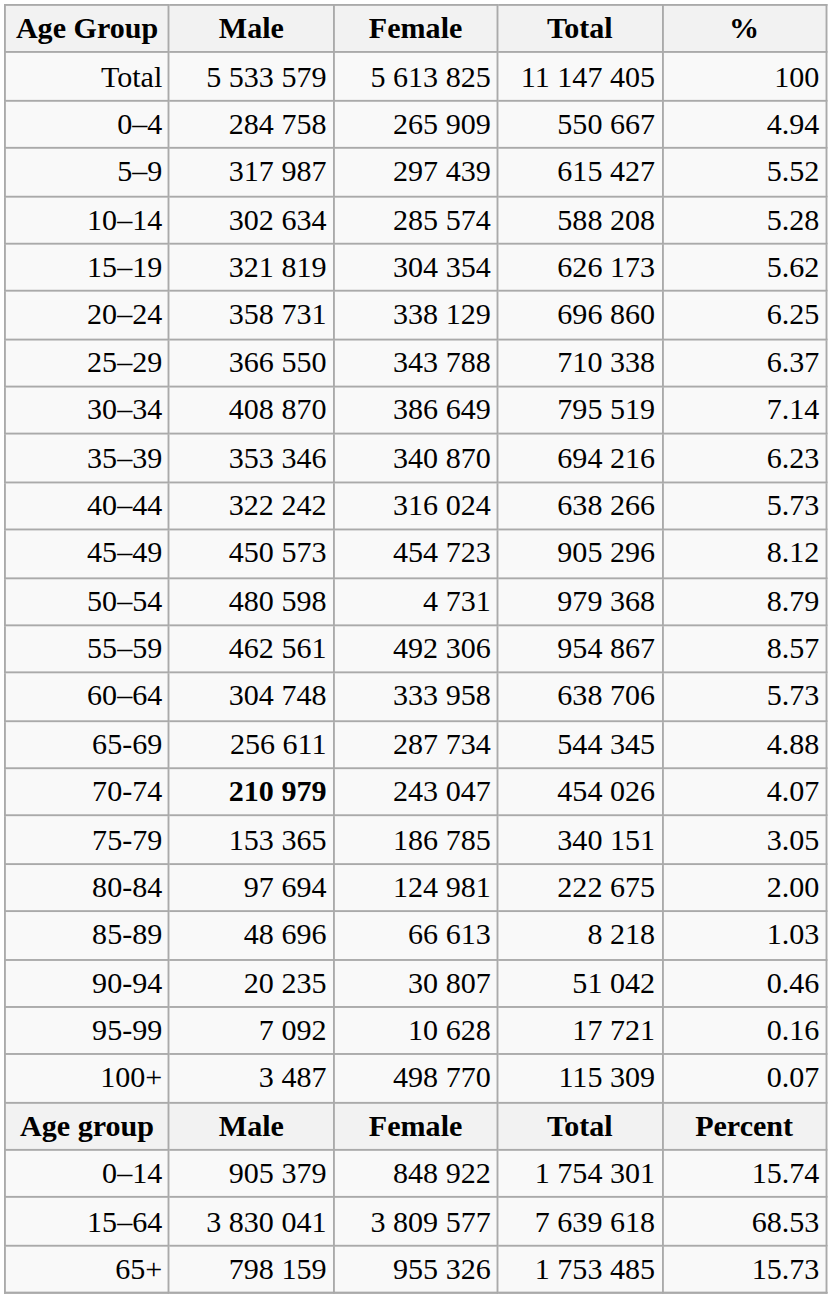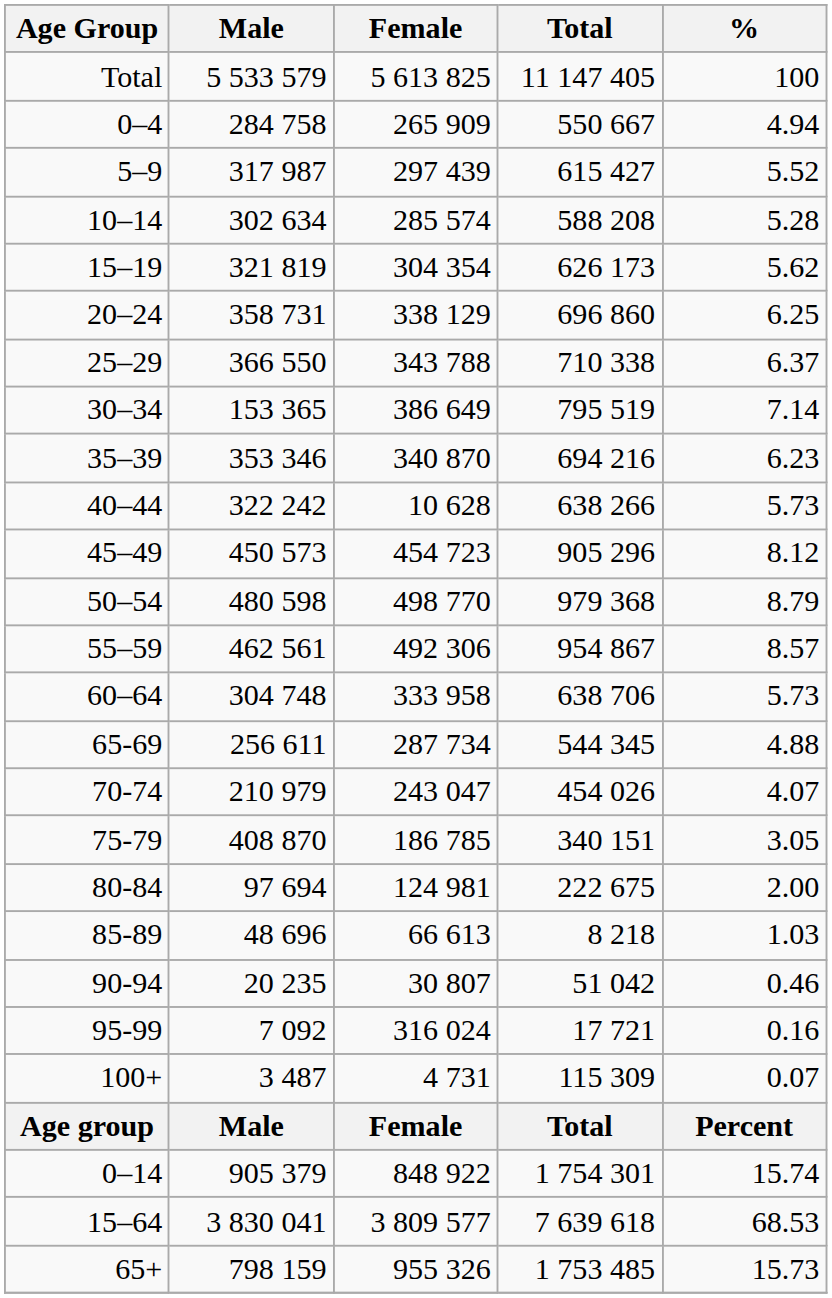30–34 | Male: 408 870 -> 153 365
40–44 | Female: 316 024 -> 10 628
50–54 | Female: 4 731 -> 498 770
70-74 | Male: bold -> normal
75-79 | Male: 153 365 -> 408 870
95-99 | Female: 10 628 -> 316 024
100+ | Female: 498 770 -> 4 731
